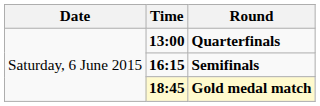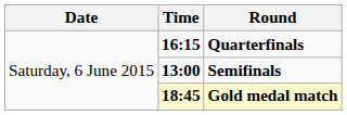Quarterfinals | Time: 13:00 -> 16:15
Semifinals | Time: 16:15 -> 13:00
